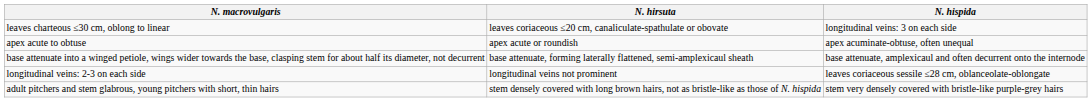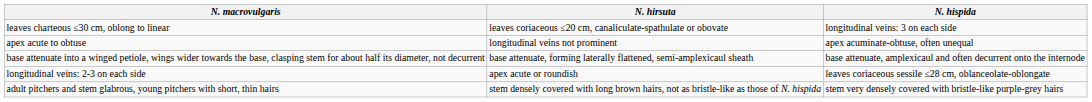apex acute to obtuse | N. hirsuta: apex acute or roundish -> longitudinal veins not prominent
longitudinal veins: 2-3 on each side | N. hirsuta: longitudinal veins not prominent -> apex acute or roundish
